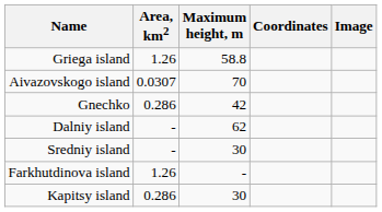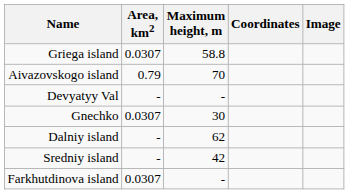Griega island | Area, km2: 1.26 -> 0.0307
Aivazovskogo island | Area, km2: 0.0307 -> 0.79
+ row: Devyatyy Val | - | -
Gnechko | Area, km2: 0.286 -> 0.0307
Gnechko | Maximum height, m: 42 -> 30
Sredniy island | Maximum height, m: 30 -> 42
Farkhutdinova island | Area, km2: 1.26 -> 0.0307
- row: Kapitsy island | 0.286 | 30
